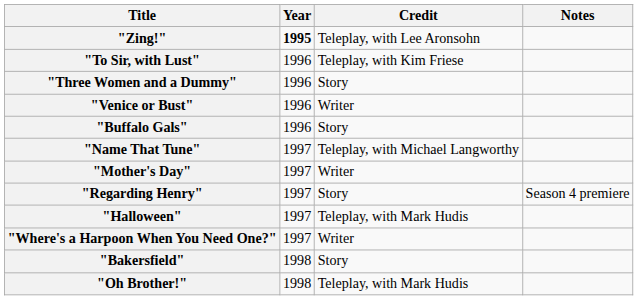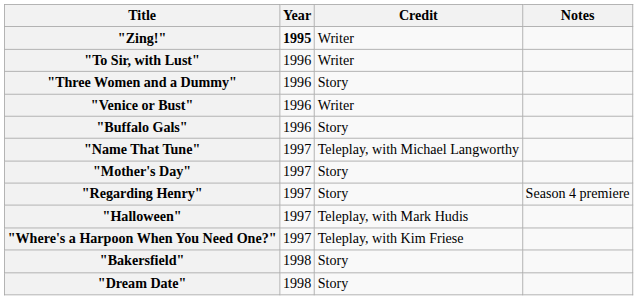"Zing!" | Credit: Teleplay, with Lee Aronsohn -> Writer
"To Sir, with Lust" | Credit: Teleplay, with Kim Friese -> Writer
"Mother's Day" | Credit: Writer -> Story
"Where's a Harpoon When You Need One?" | Credit: Writer -> Teleplay, with Kim Friese
- row: "Oh Brother!" | 1998 | Teleplay, with Mark Hudis
+ row: "Dream Date" | 1998 | Story
